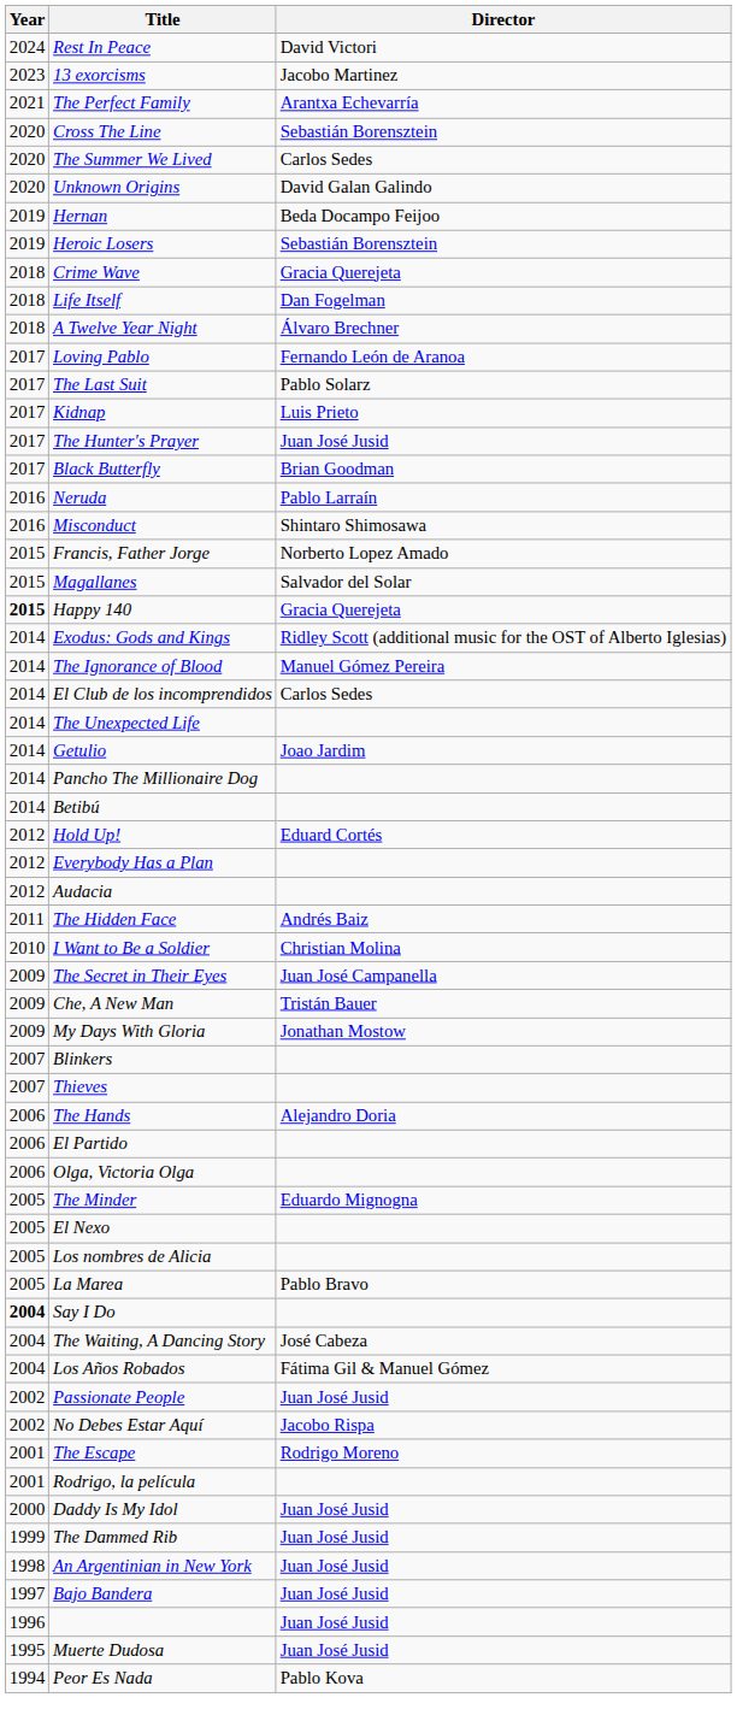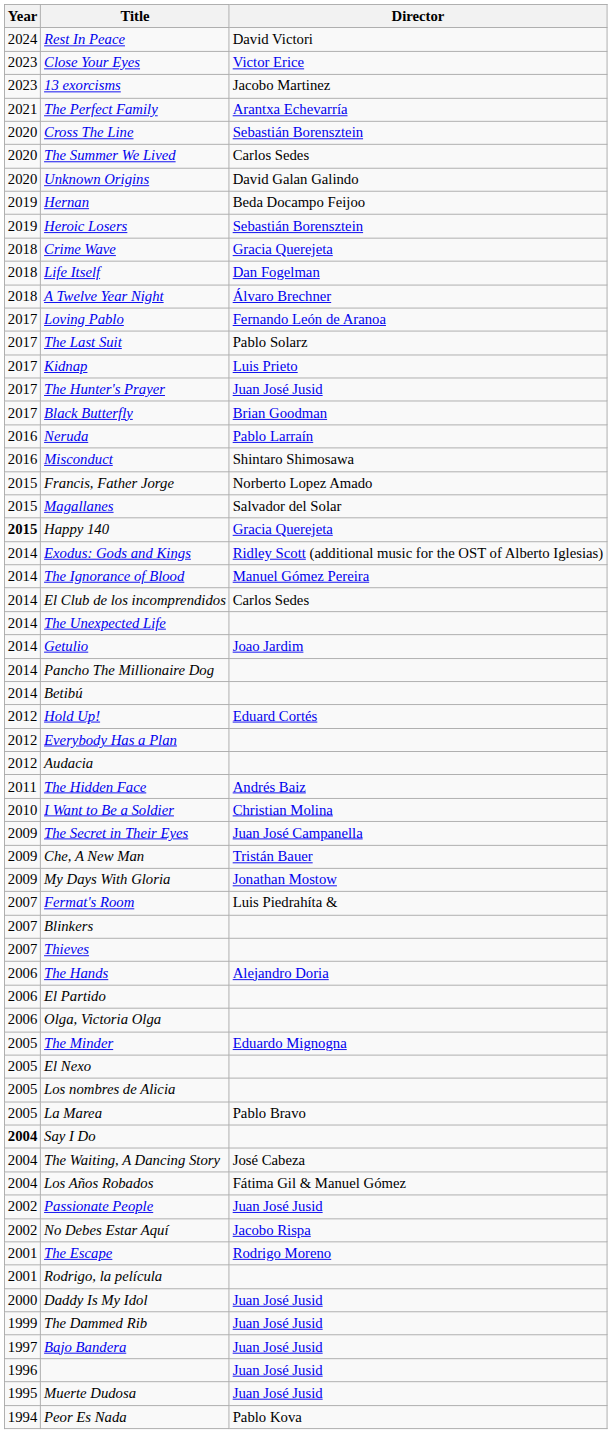+ row: 2023 | Close Your Eyes | Victor Erice
+ row: 2007 | Fermat's Room | Luis Piedrahíta &
- row: 1998 | An Argentinian in New York | Juan José Jusid
